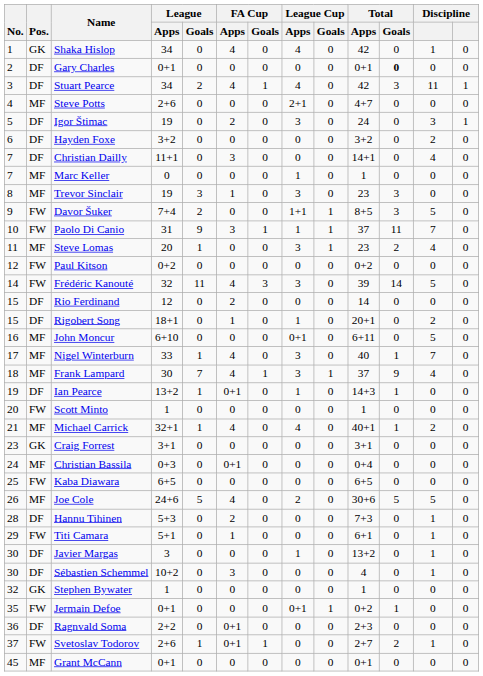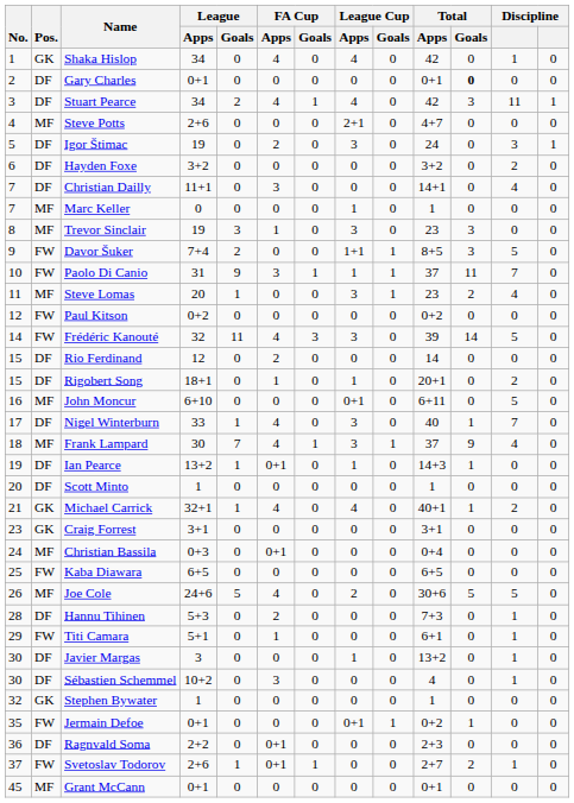Nigel Winterburn | Pos.: MF -> DF
Scott Minto | Pos.: FW -> DF
Michael Carrick | Pos.: MF -> GK
